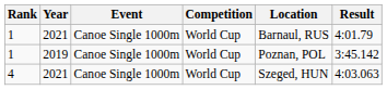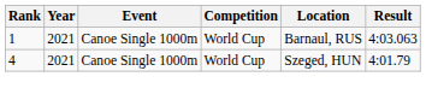1 / 2021 | Result: 4:01.79 -> 4:03.063
- row: 1 | 2019 | Canoe Single 1000m | World Cup | Poznan, POL | 3:45.142
4 | Result: 4:03.063 -> 4:01.79
